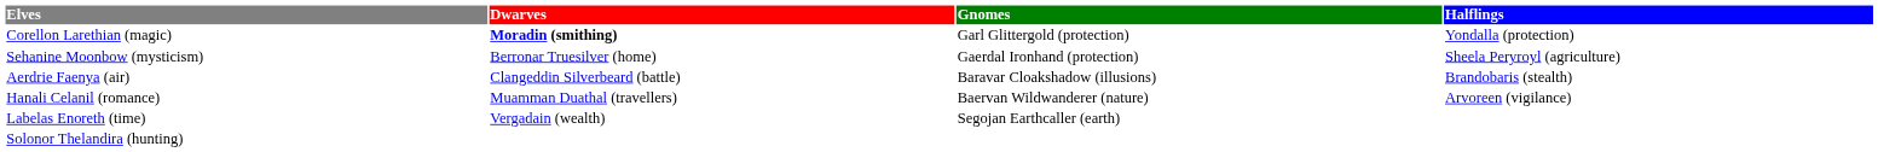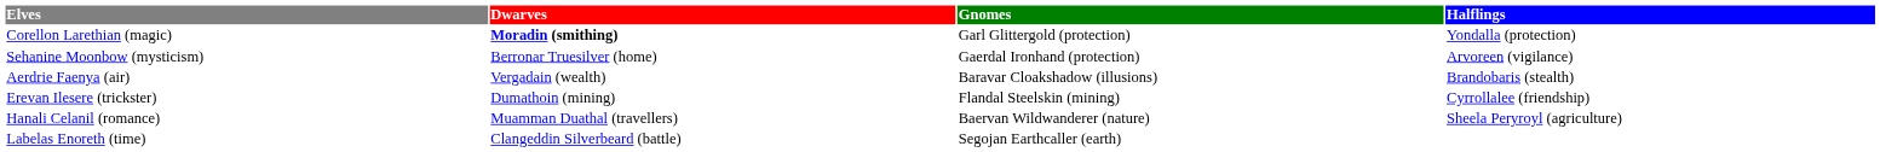Sehanine Moonbow (mysticism) | Halflings: Sheela Peryroyl (agriculture) -> Arvoreen (vigilance)
Aerdrie Faenya (air) | Dwarves: Clangeddin Silverbeard (battle) -> Vergadain (wealth)
+ row: Erevan Ilesere (trickster) | Dumathoin (mining) | Flandal Steelskin (mining) | Cyrrollalee (friendship)
Hanali Celanil (romance) | Halflings: Arvoreen (vigilance) -> Sheela Peryroyl (agriculture)
Labelas Enoreth (time) | Dwarves: Vergadain (wealth) -> Clangeddin Silverbeard (battle)
- row: Solonor Thelandira (hunting)
